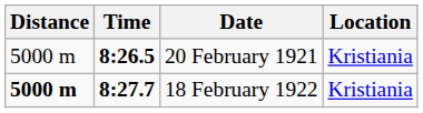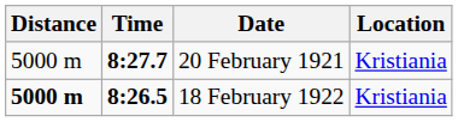20 February 1921 | Time: 8:26.5 -> 8:27.7
18 February 1922 | Time: 8:27.7 -> 8:26.5
